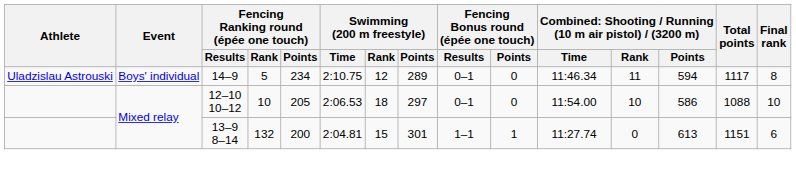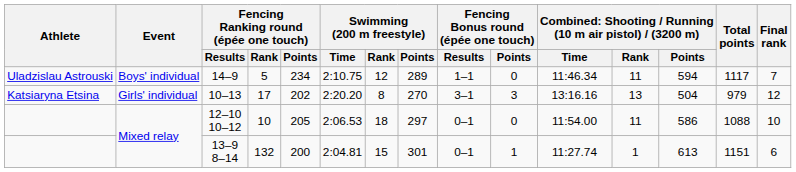14–9 | Fencing Bonus round (épée one touch) / Results: 0–1 -> 1–1
14–9 | Final rank: 8 -> 7
+ row: Katsiaryna Etsina | Girls' individual | 10–13 | 17 | 202 | 2:20.20 | 8 | 270 | 3–1 | 3 | 13:16.16 | 13 | 504 | 979 | 12
12–10 10–12 | column 12: 10 -> 11
13–9 8–14 | Fencing Bonus round (épée one touch) / Results: 1–1 -> 0–1
13–9 8–14 | column 12: 0 -> 1
